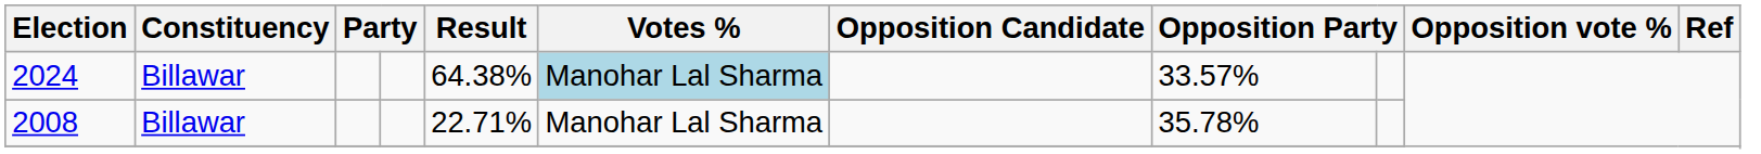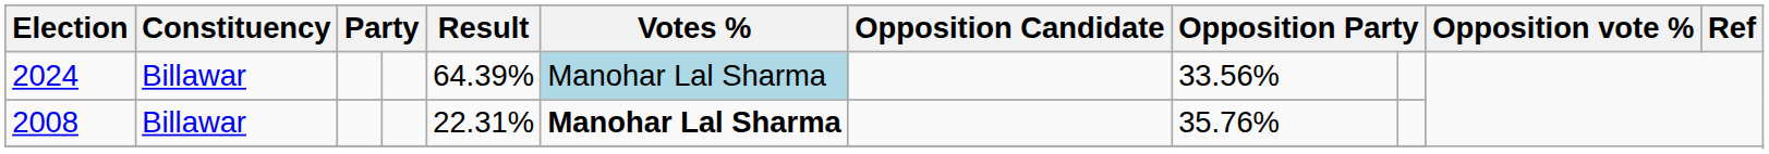2024 | Result: 64.38% -> 64.39%
2024 | column 8: 33.57% -> 33.56%
2008 | Result: 22.71% -> 22.31%
2008 | Votes %: normal -> bold
2008 | column 8: 35.78% -> 35.76%
